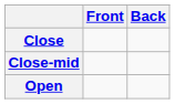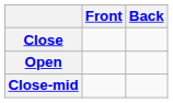rows swapped: Close-mid <-> Open
